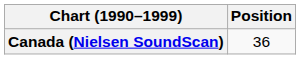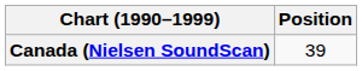Canada (Nielsen SoundScan) | Position: 36 -> 39
